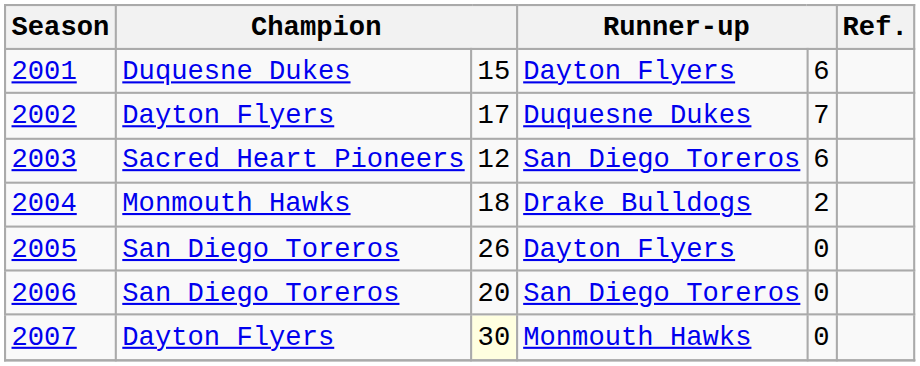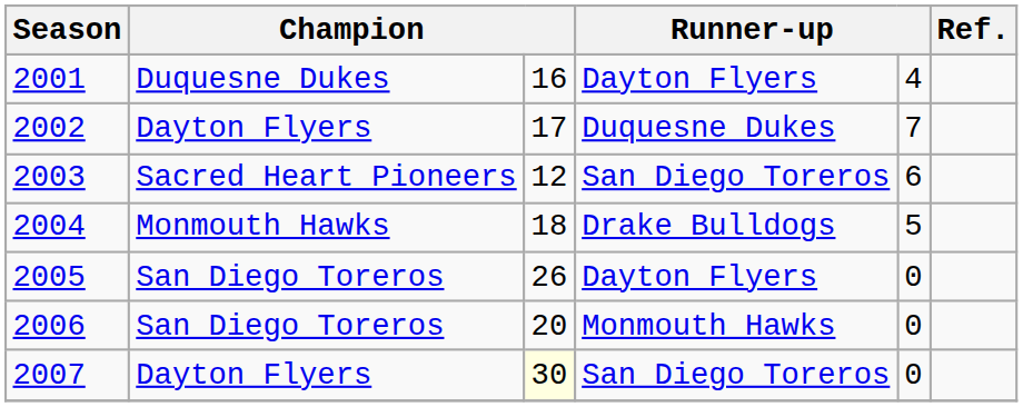2001 | column 3: 15 -> 16
2001 | column 5: 6 -> 4
2004 | column 5: 2 -> 5
2006 | column 4: San Diego Toreros -> Monmouth Hawks
2007 | column 4: Monmouth Hawks -> San Diego Toreros
